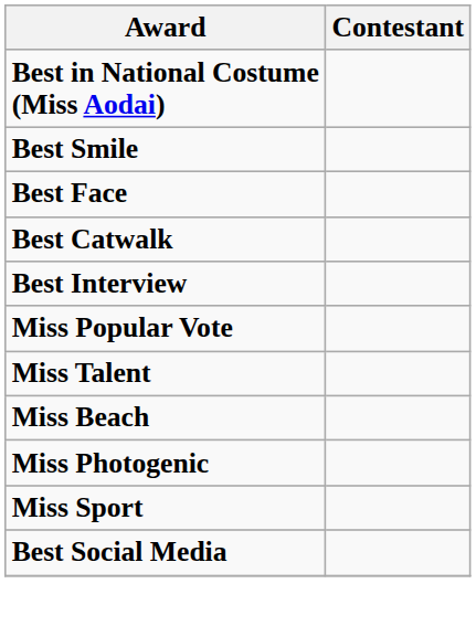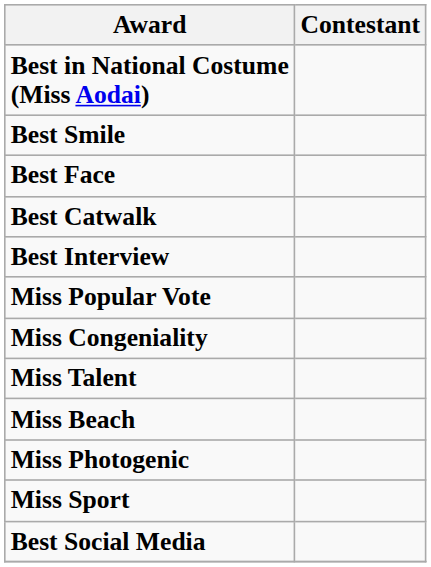+ row: Miss Congeniality
